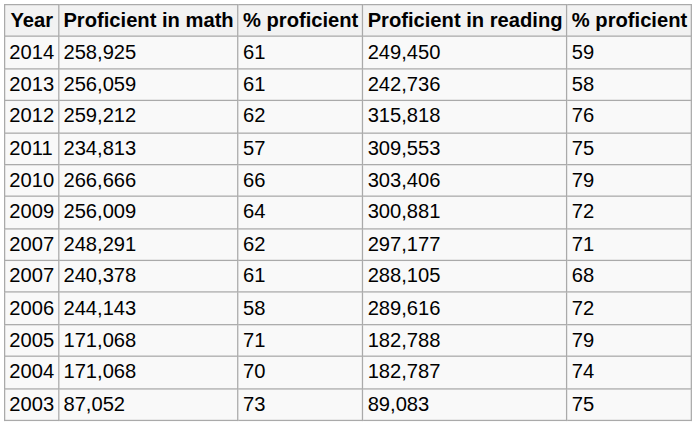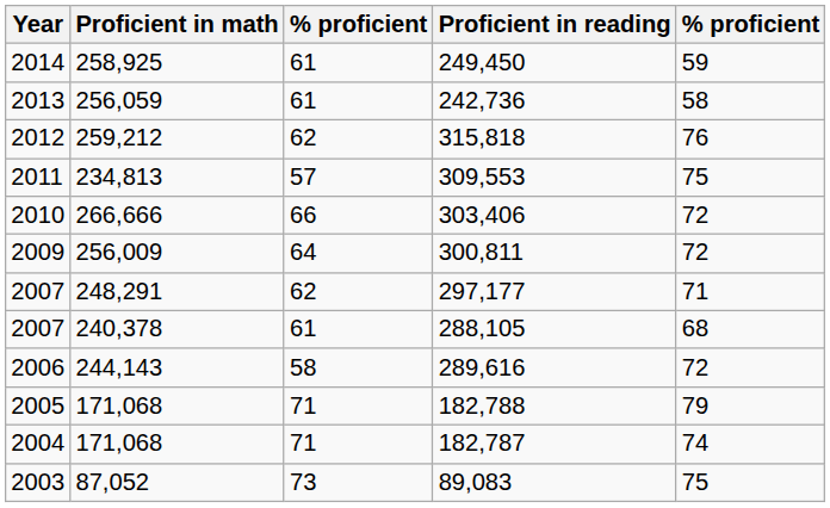2010 | column 5: 79 -> 72
2009 | Proficient in reading: 300,881 -> 300,811
2004 | column 3: 70 -> 71
